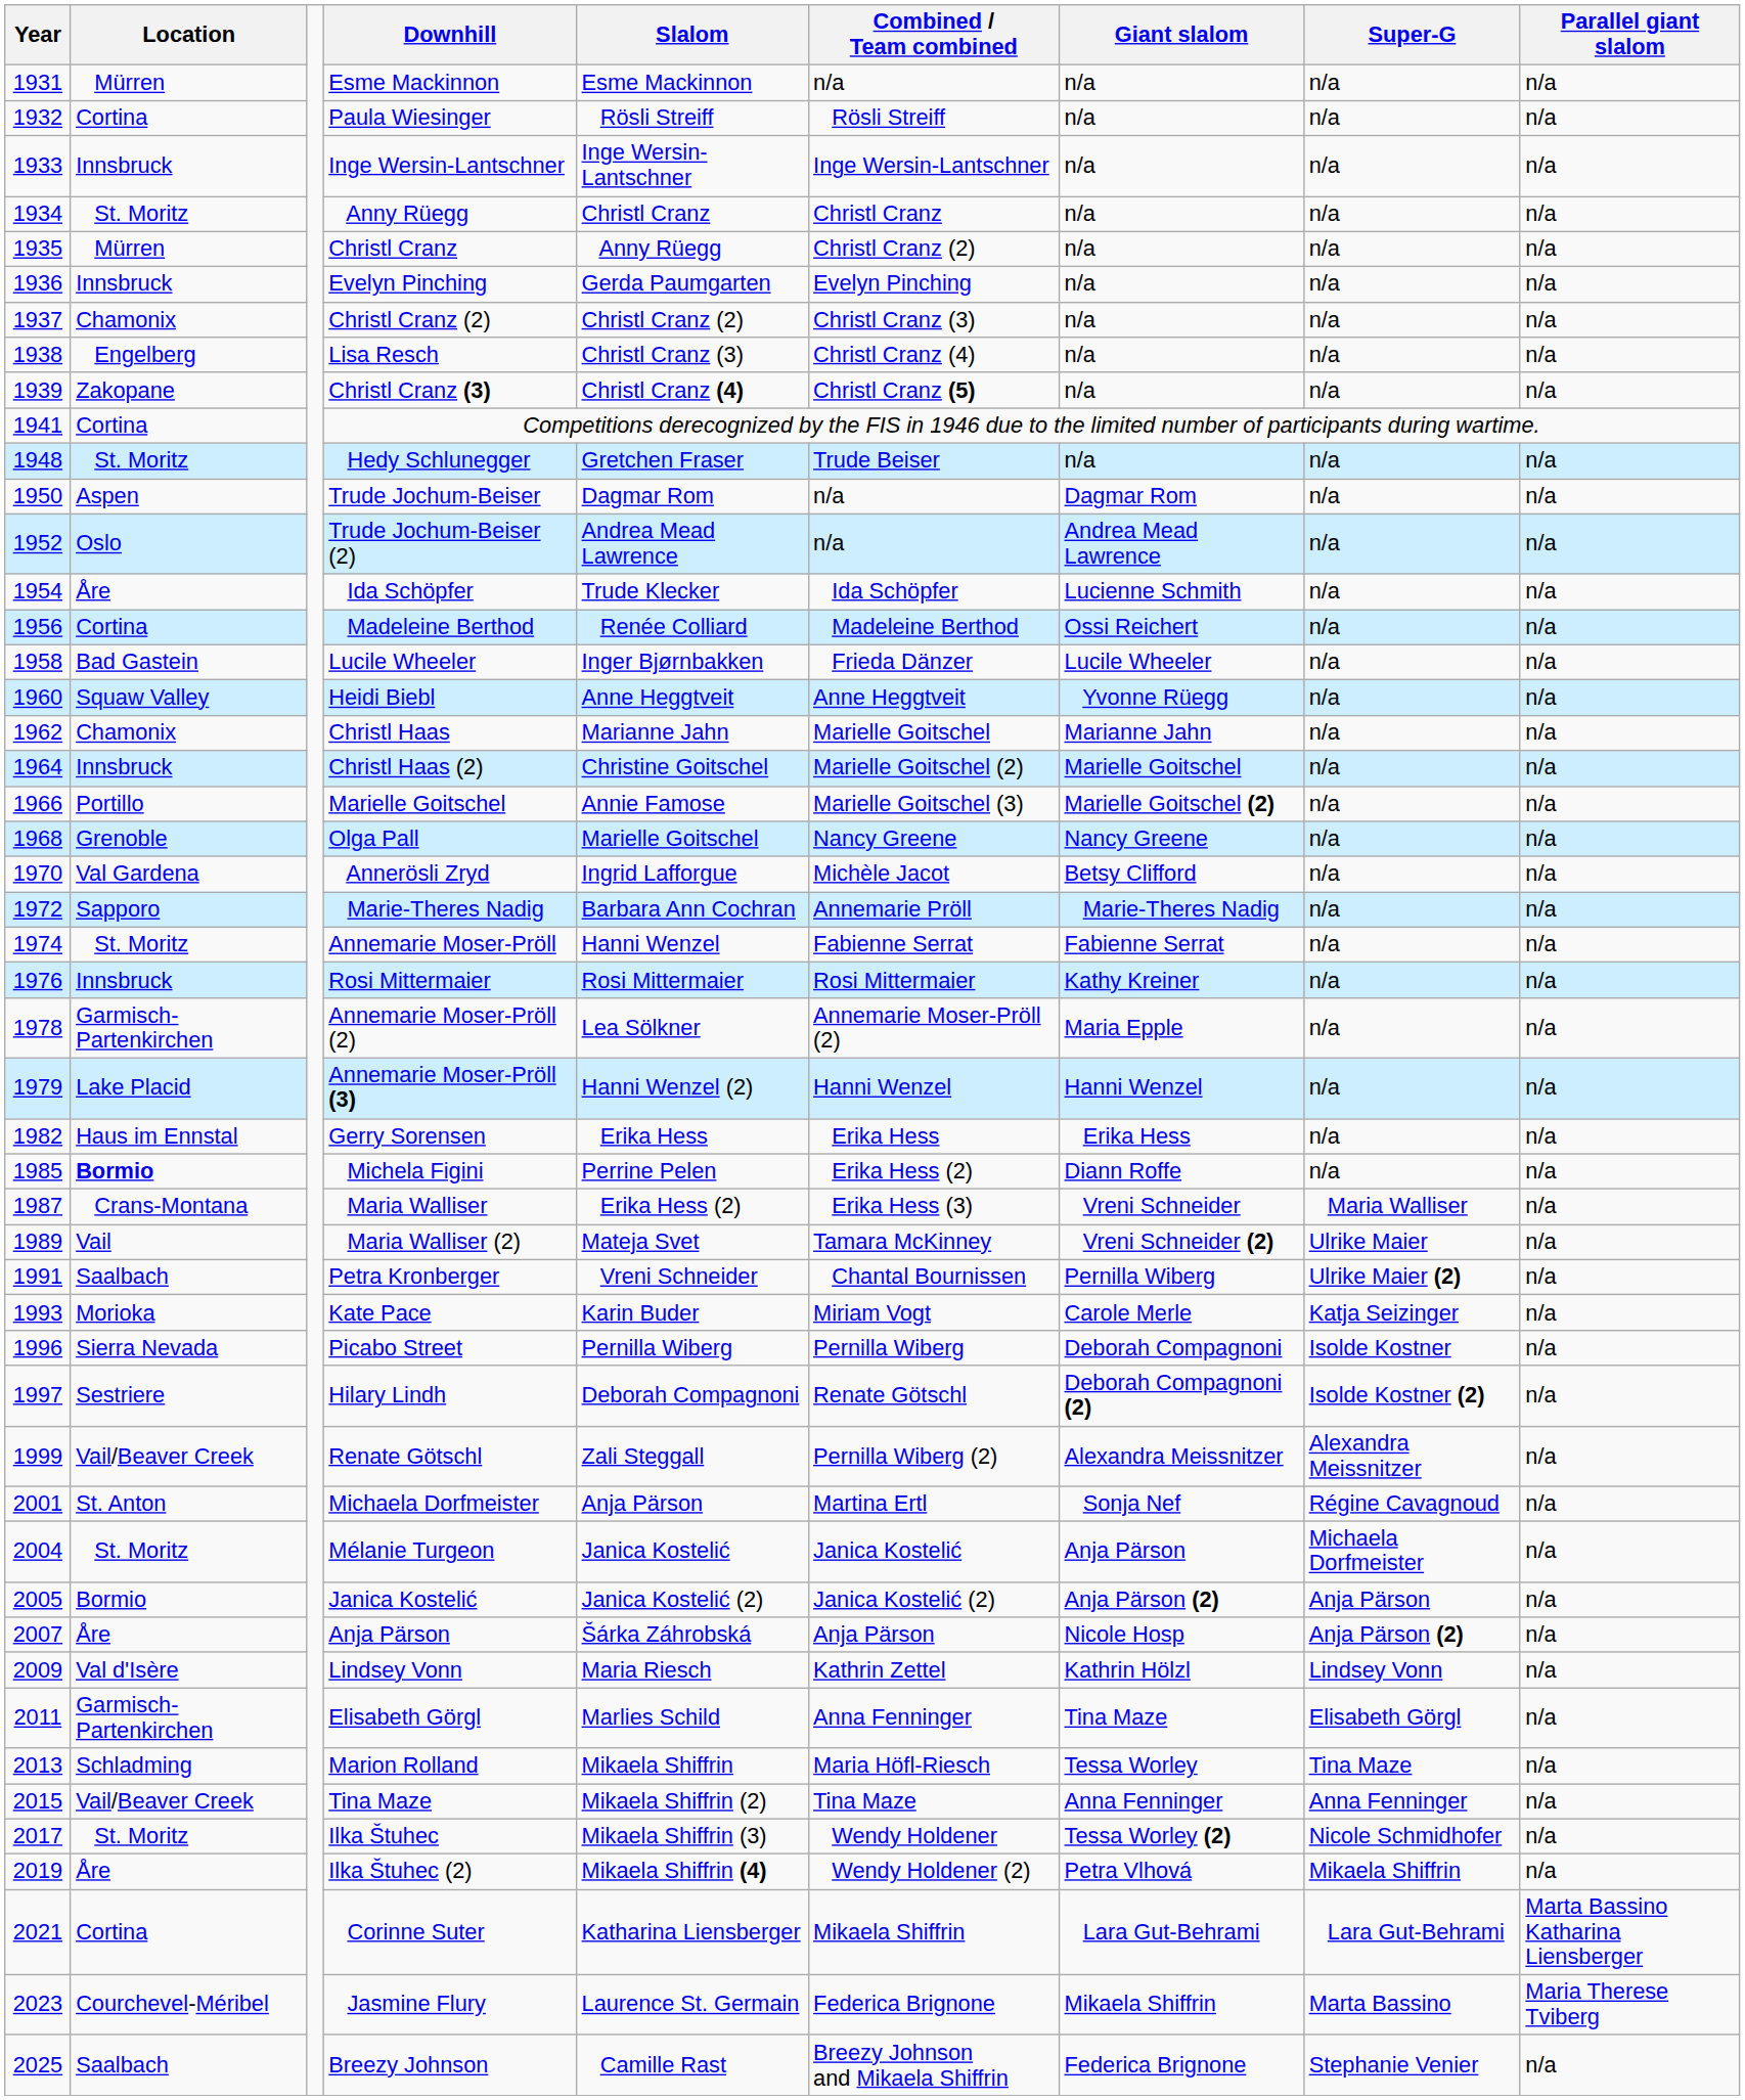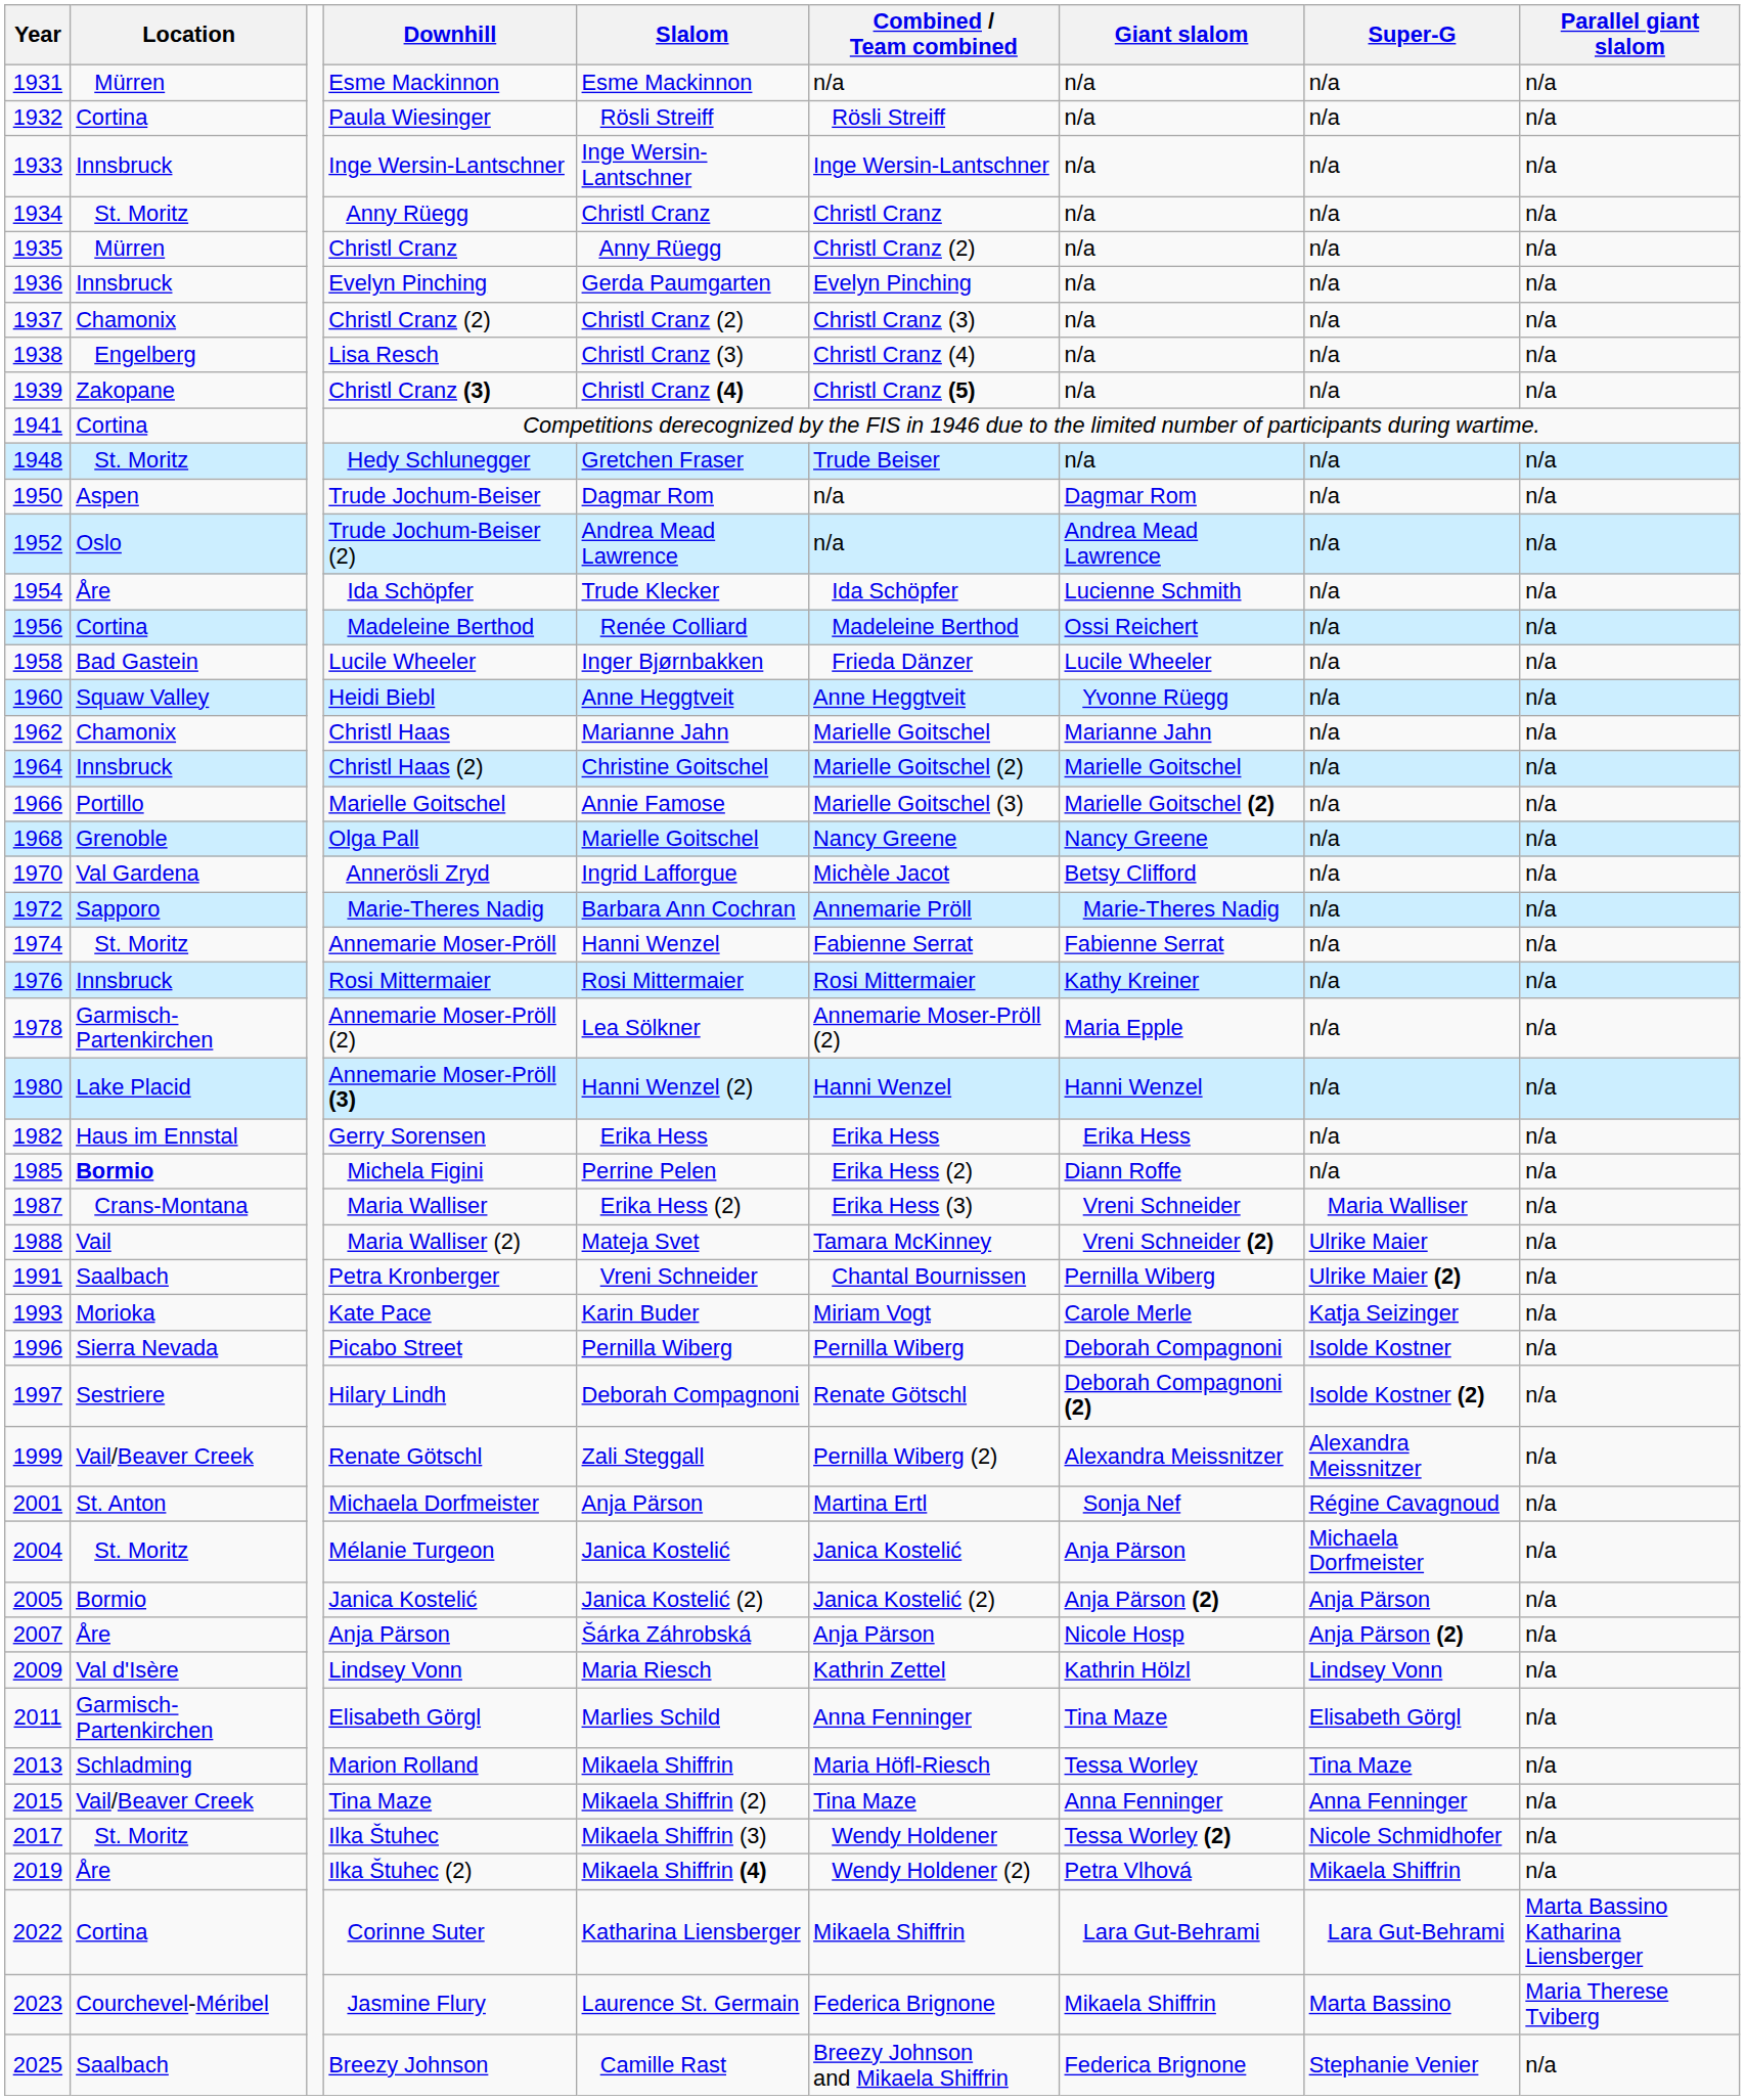Annemarie Moser-Pröll (3) | Year: 1979 -> 1980
Maria Walliser (2) | Year: 1989 -> 1988
Corinne Suter | Year: 2021 -> 2022
